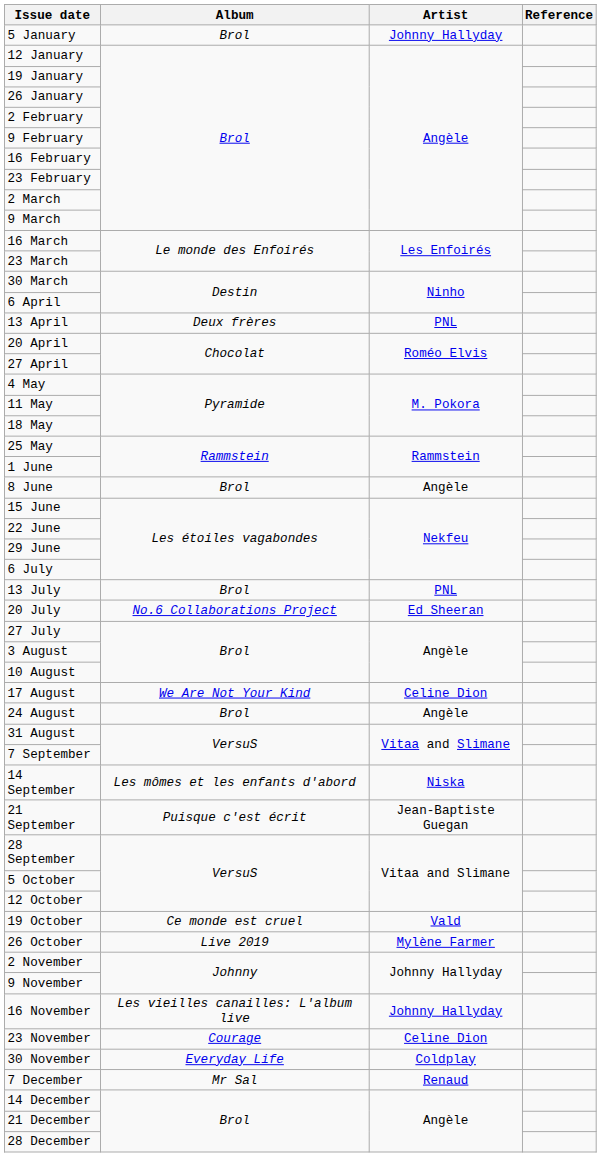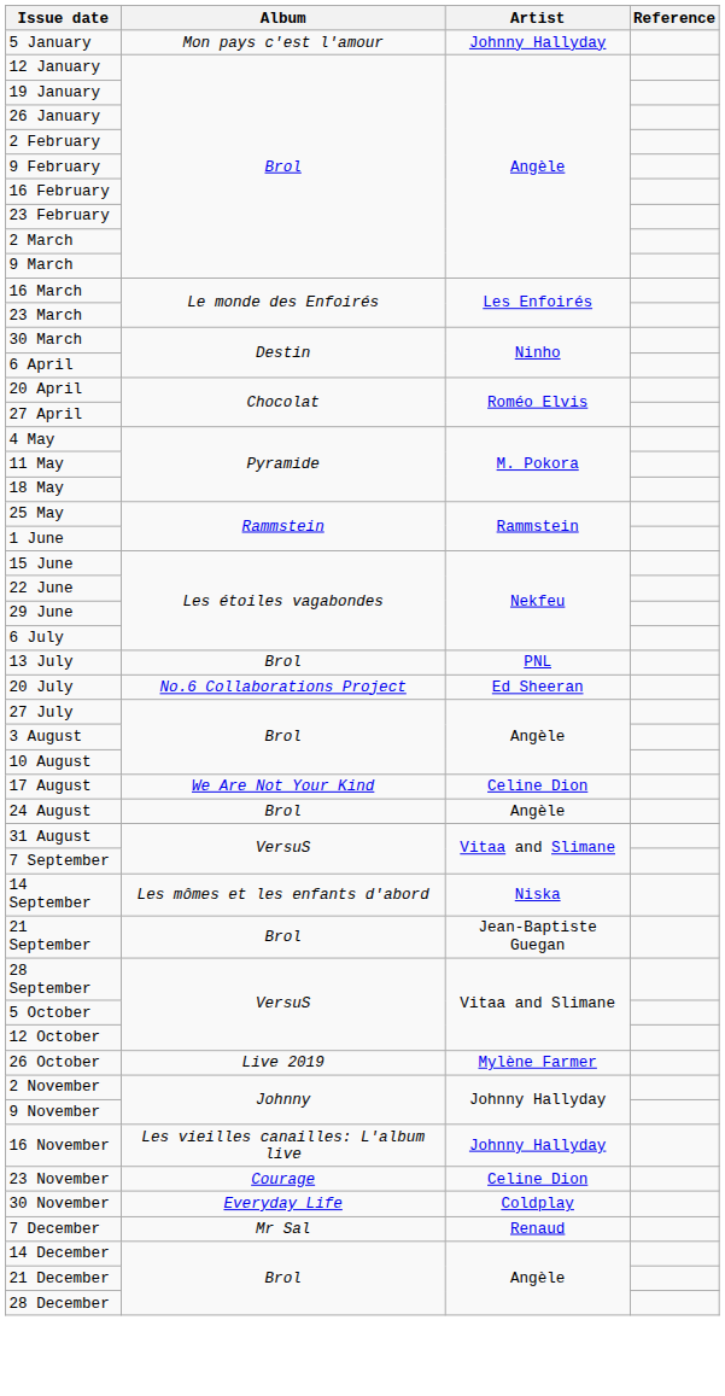5 January | Album: Brol -> Mon pays c'est l'amour
- row: 13 April | Deux frères | PNL
- row: 8 June | Brol | Angèle
21 September | Album: Puisque c'est écrit -> Brol
- row: 19 October | Ce monde est cruel | Vald
